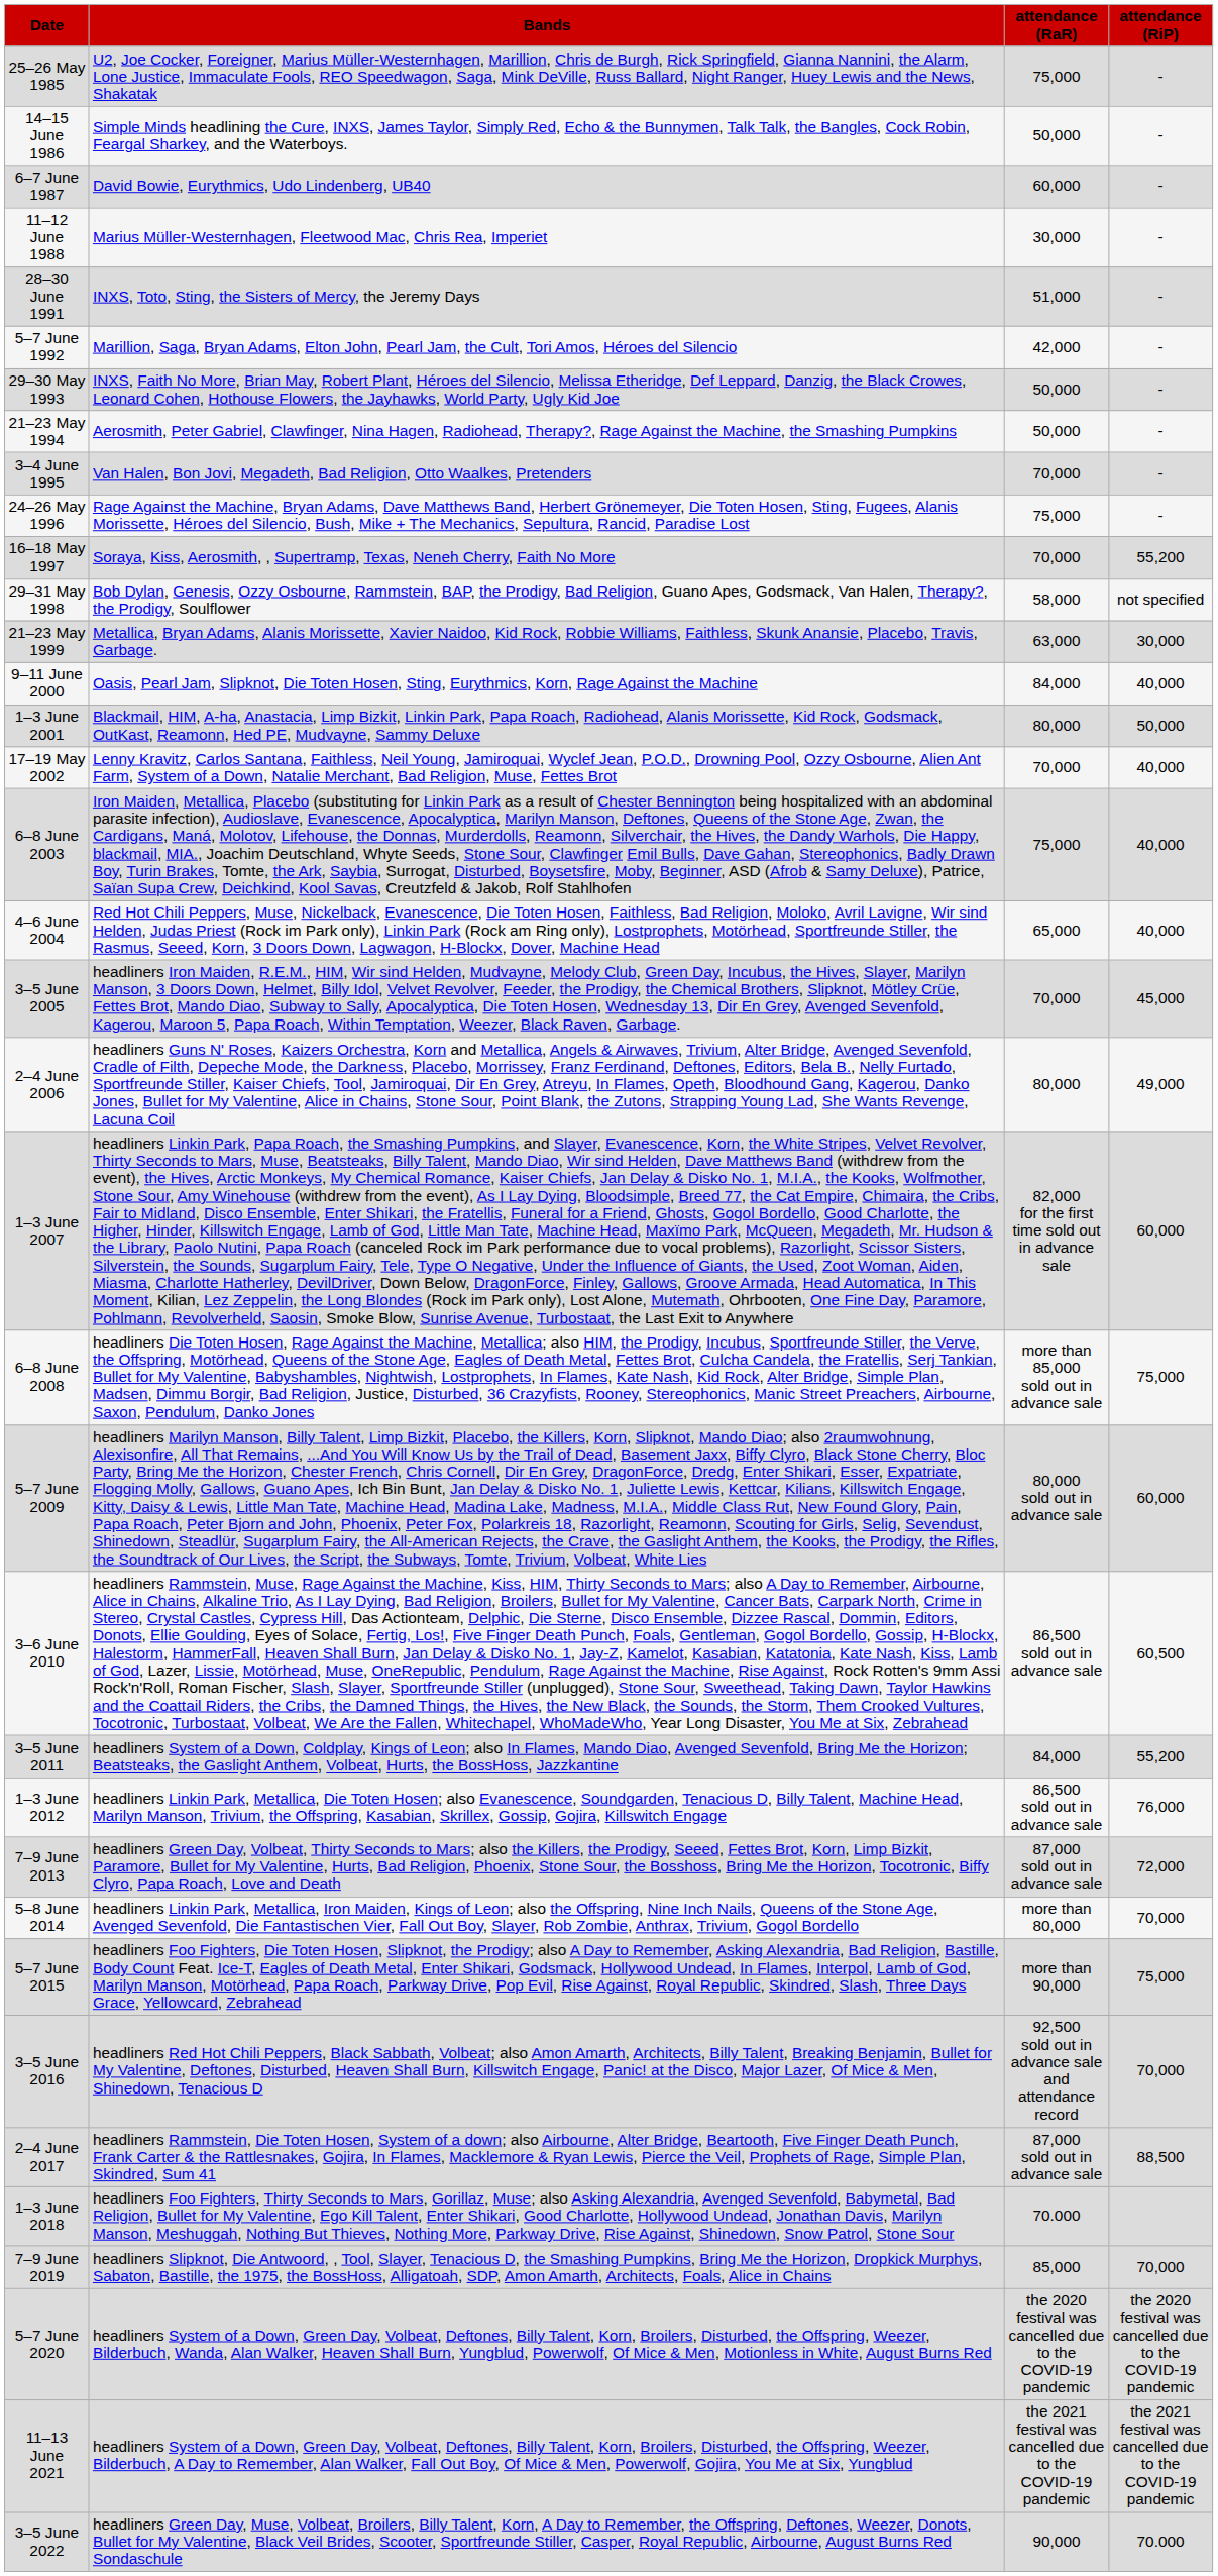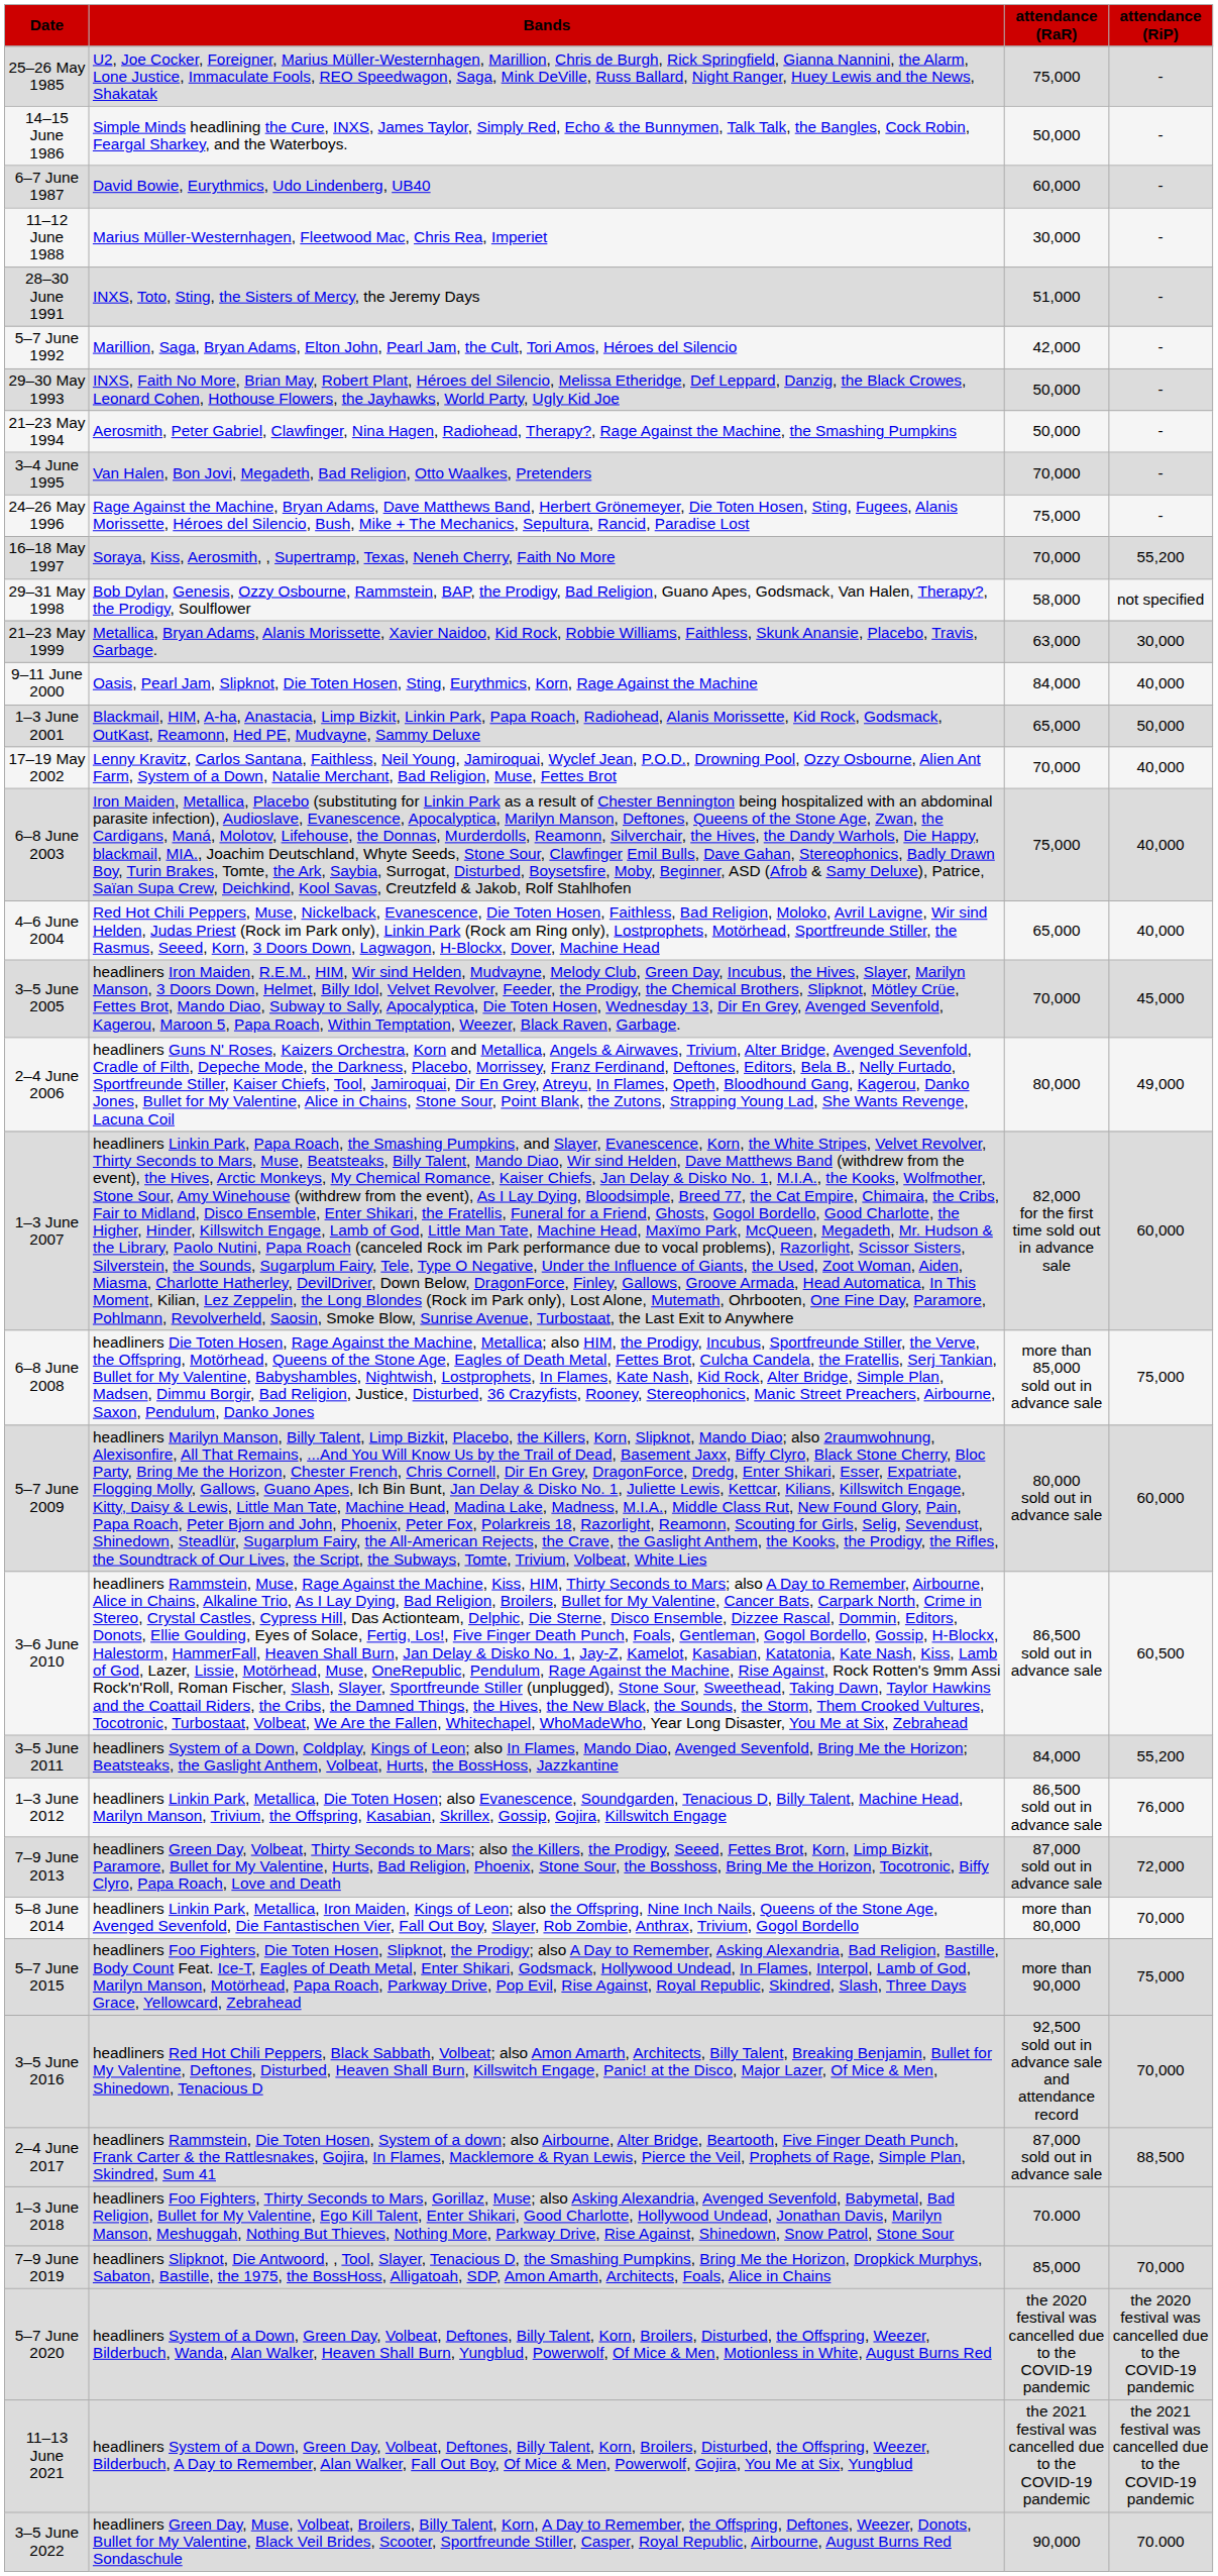1–3 June 2001 | attendance (RaR): 80,000 -> 65,000
